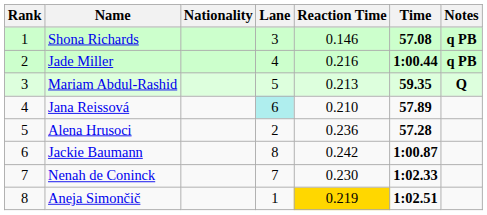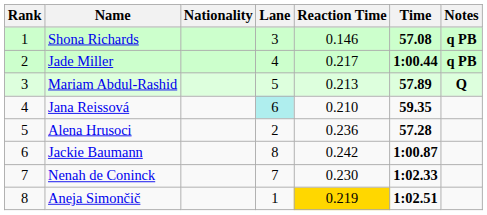Jade Miller | Reaction Time: 0.216 -> 0.217
Mariam Abdul-Rashid | Time: 59.35 -> 57.89
Jana Reissová | Time: 57.89 -> 59.35
